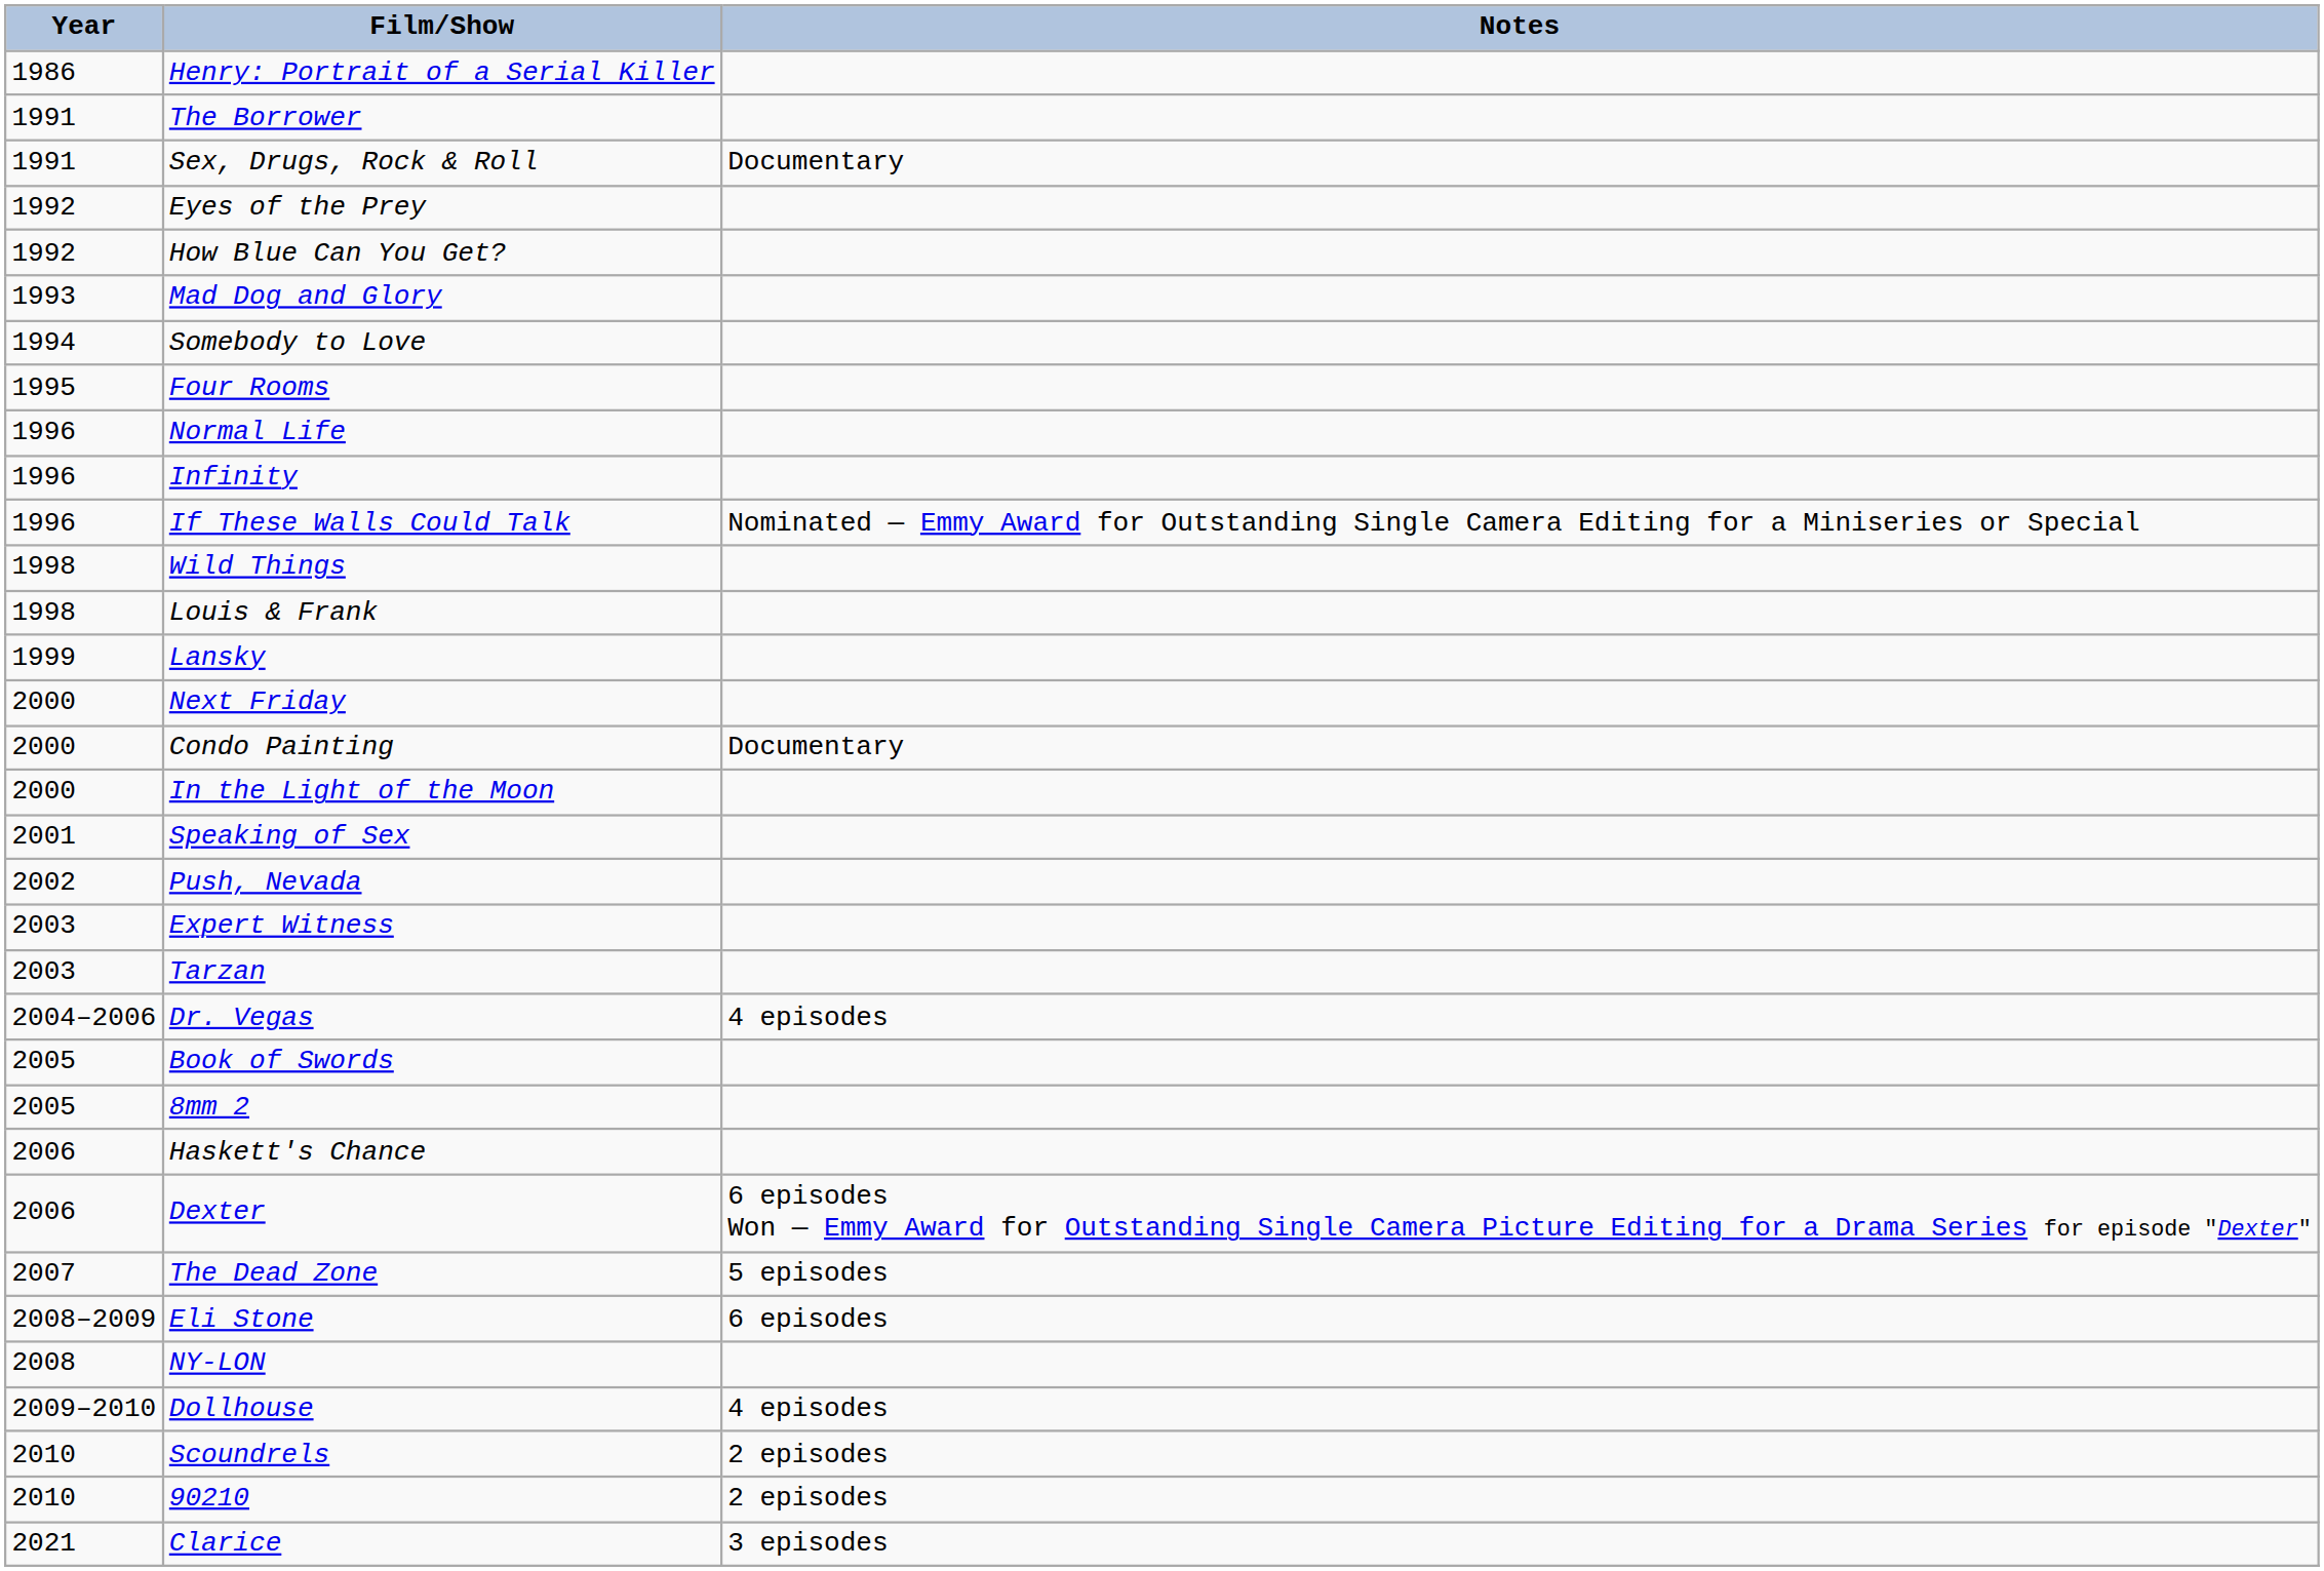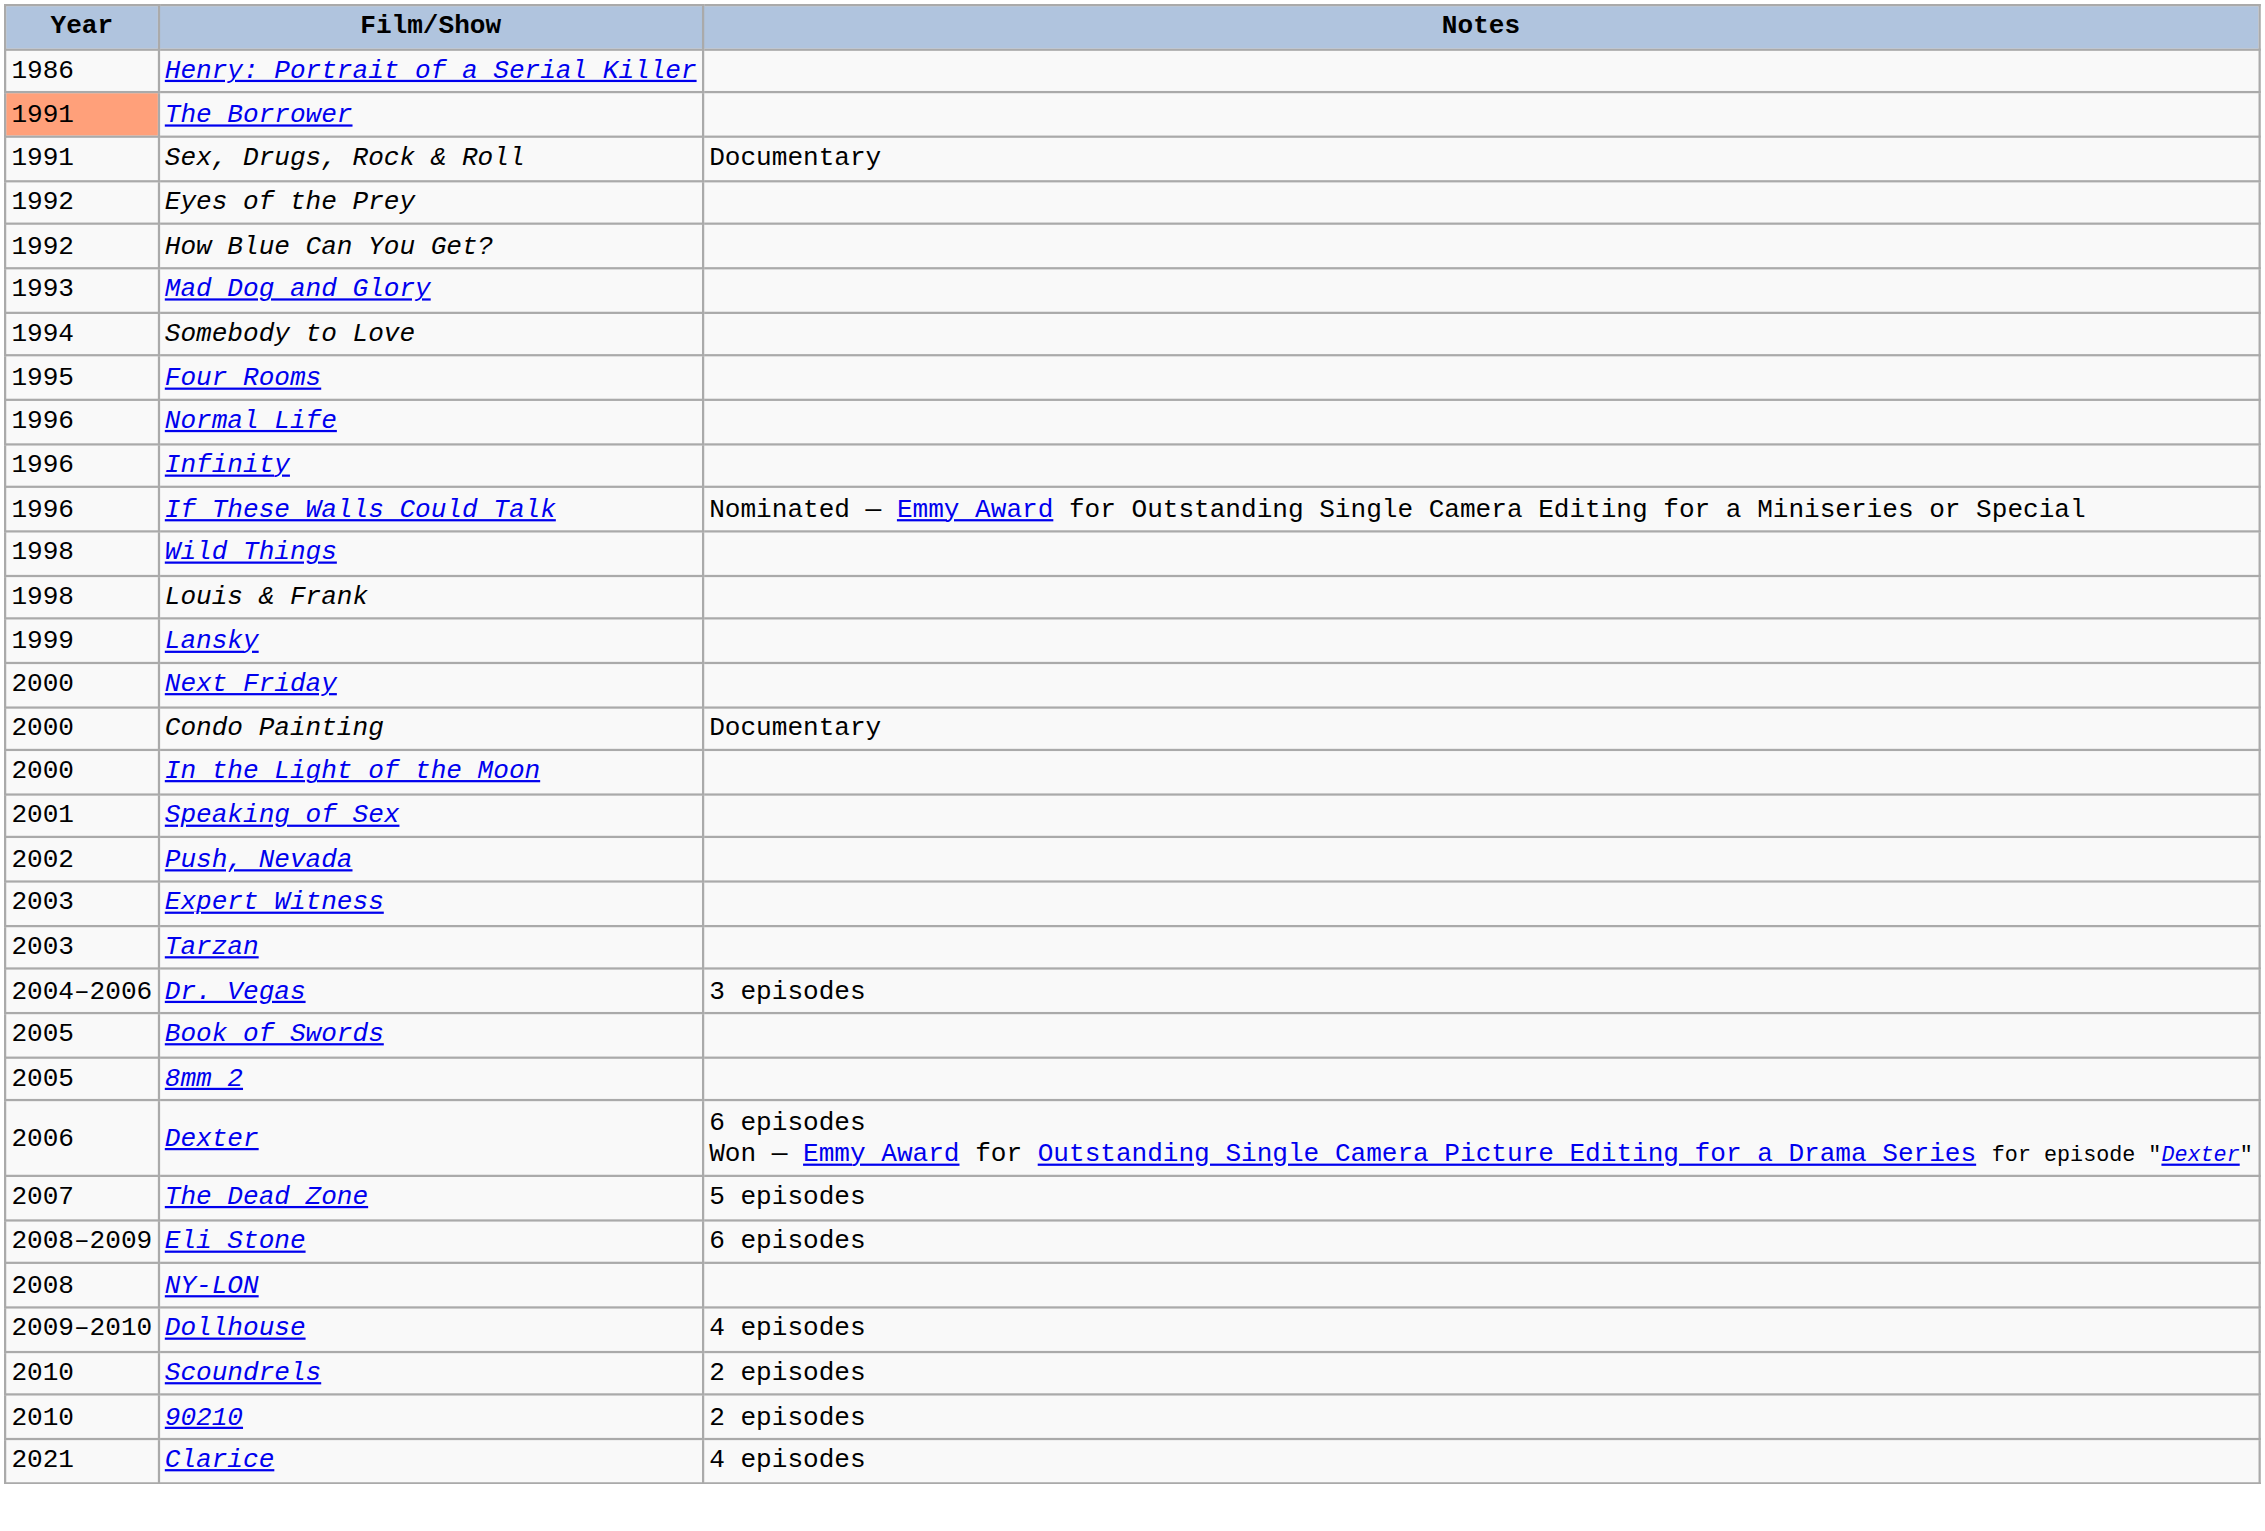The Borrower | Year: no background -> lightsalmon background
Dr. Vegas | Notes: 4 episodes -> 3 episodes
- row: 2006 | Haskett's Chance
Clarice | Notes: 3 episodes -> 4 episodes
